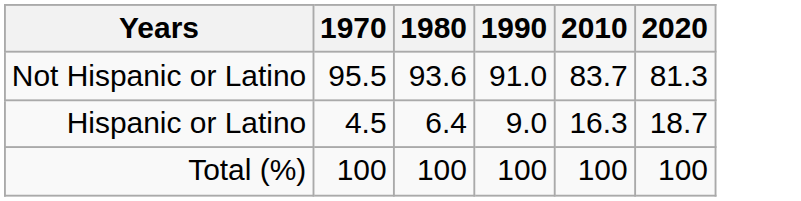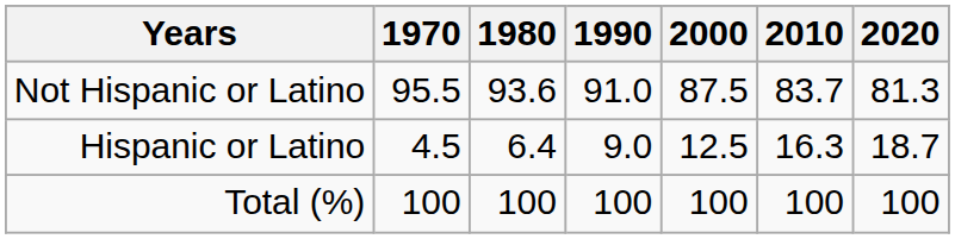+ column: 2000 | 87.5 | 12.5 | 100
